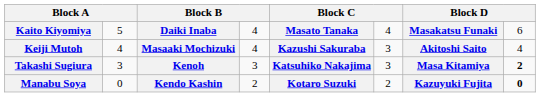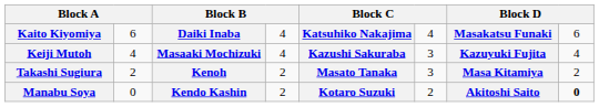Kaito Kiyomiya | column 2: 5 -> 6
Kaito Kiyomiya | column 5: Masato Tanaka -> Katsuhiko Nakajima
Keiji Mutoh | column 7: Akitoshi Saito -> Kazuyuki Fujita
Takashi Sugiura | column 2: 3 -> 2
Takashi Sugiura | column 4: 3 -> 2
Takashi Sugiura | column 5: Katsuhiko Nakajima -> Masato Tanaka
Takashi Sugiura | column 8: bold -> normal
Manabu Soya | column 7: Kazuyuki Fujita -> Akitoshi Saito
